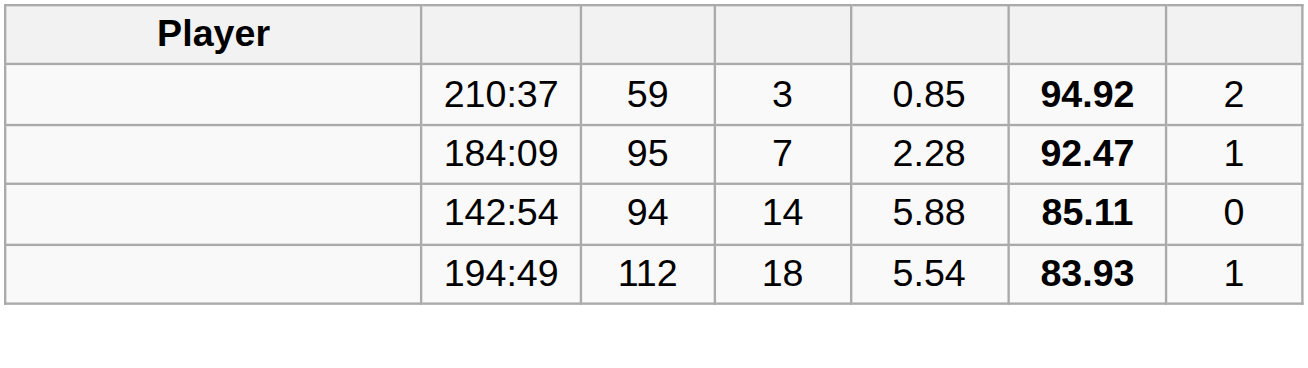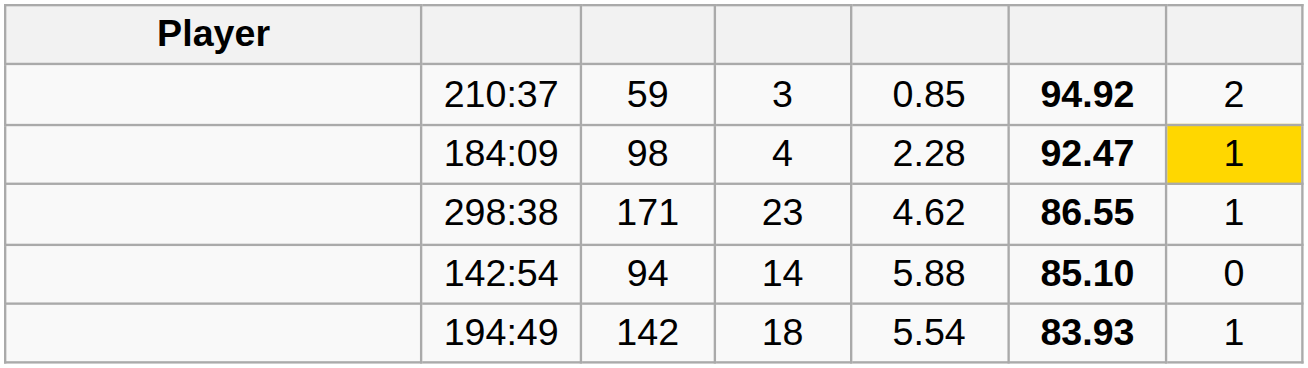184:09 | column 3: 95 -> 98
184:09 | column 4: 7 -> 4
184:09 | column 7: no background -> gold background
+ row: 298:38 | 171 | 23 | 4.62 | 86.55 | 1
142:54 | column 6: 85.11 -> 85.10
194:49 | column 3: 112 -> 142
